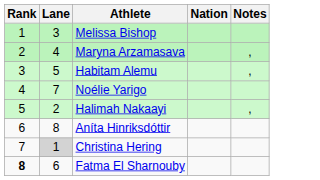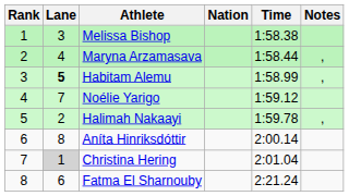+ column: Time | 1:58.38 | 1:58.44 | 1:58.99 | 1:59.12 | 1:59.78 | 2:00.14 | 2:01.04 | 2:21.24
Habitam Alemu | Lane: normal -> bold
Fatma El Sharnouby | Rank: bold -> normal
